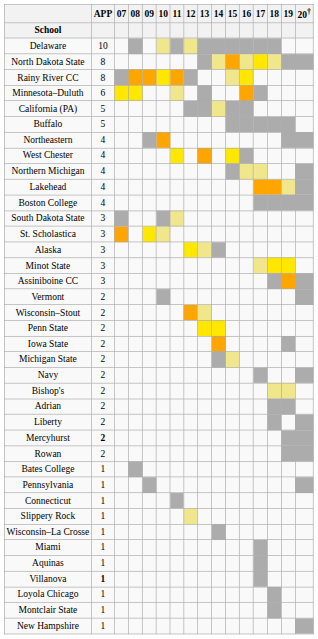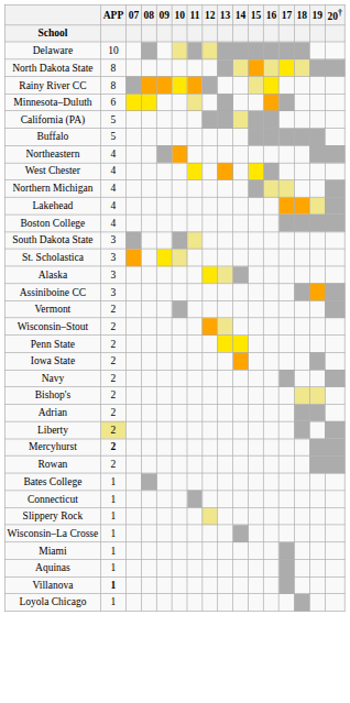- row: Minot State | 3
- row: Michigan State | 2
Liberty | APP: no background -> khaki background
- row: Pennsylvania | 1
- row: Montclair State | 1
- row: New Hampshire | 1
